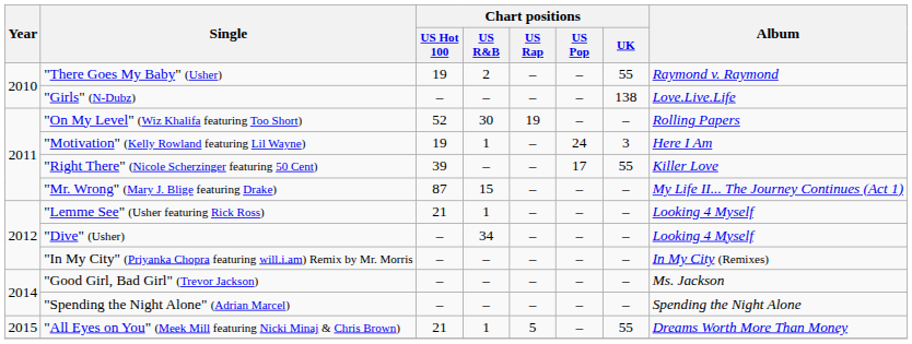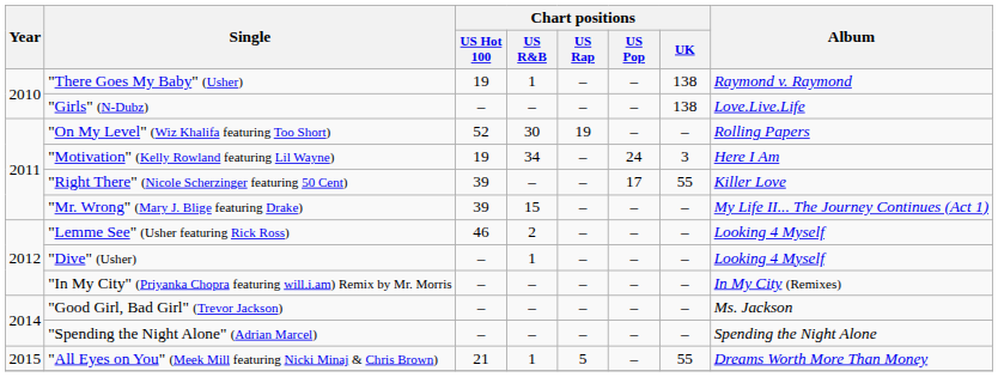"There Goes My Baby" (Usher) | Chart positions / US R&B: 2 -> 1
"There Goes My Baby" (Usher) | Chart positions / UK: 55 -> 138
"Motivation" (Kelly Rowland featuring Lil Wayne) | Chart positions / US R&B: 1 -> 34
"Mr. Wrong" (Mary J. Blige featuring Drake) | Chart positions / US Hot 100: 87 -> 39
"Lemme See" (Usher featuring Rick Ross) | Chart positions / US Hot 100: 21 -> 46
"Lemme See" (Usher featuring Rick Ross) | Chart positions / US R&B: 1 -> 2
"Dive" (Usher) | Chart positions / US R&B: 34 -> 1
